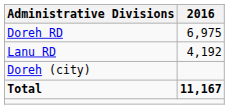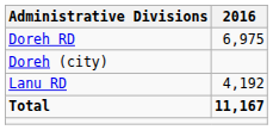rows swapped: Lanu RD <-> Doreh (city)
